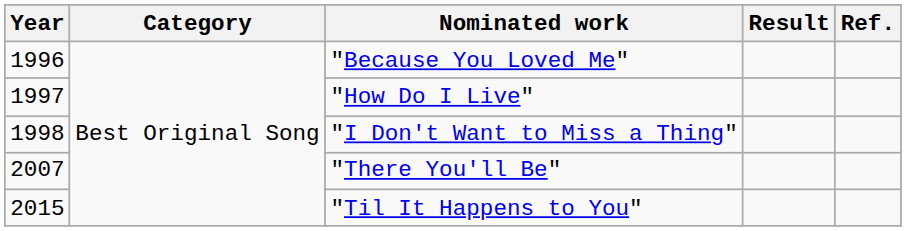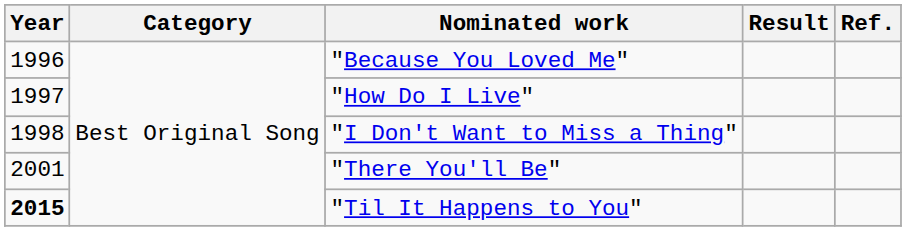"There You'll Be" | Year: 2007 -> 2001
"Til It Happens to You" | Year: normal -> bold
